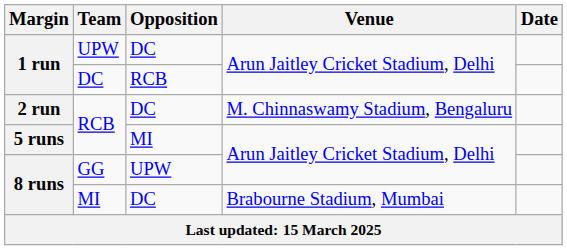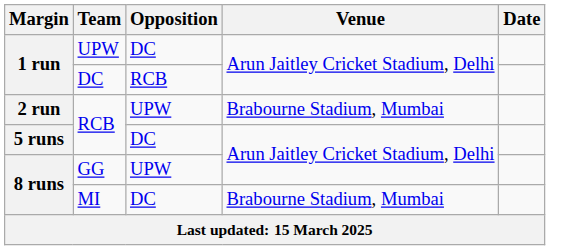2 run / RCB | Opposition: DC -> UPW
2 run / RCB | Venue: M. Chinnaswamy Stadium, Bengaluru -> Brabourne Stadium, Mumbai
5 runs / RCB | Opposition: MI -> DC
